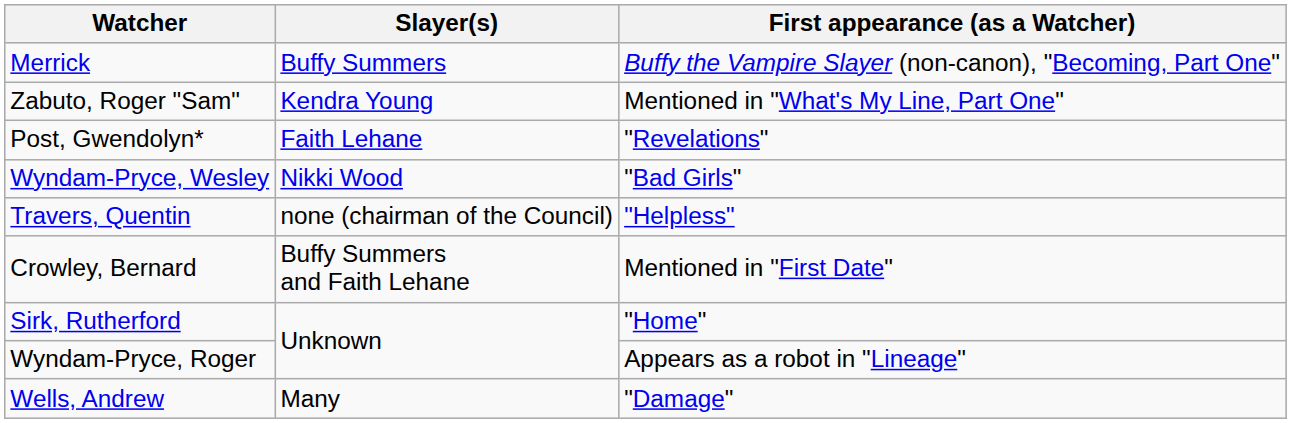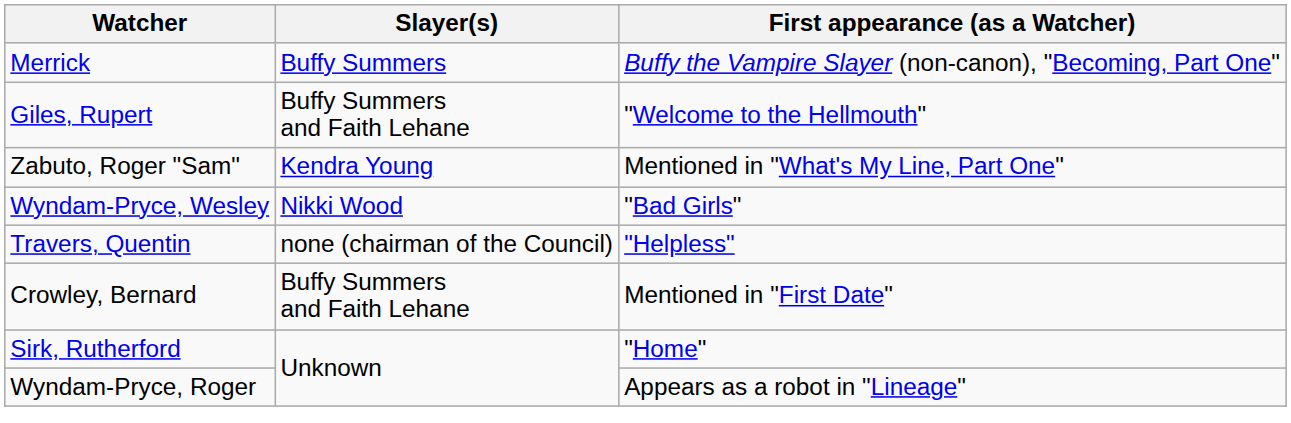+ row: Giles, Rupert | Buffy Summers and Faith Lehane | "Welcome to the Hellmouth"
- row: Post, Gwendolyn* | Faith Lehane | "Revelations"
- row: Wells, Andrew | Many | "Damage"
